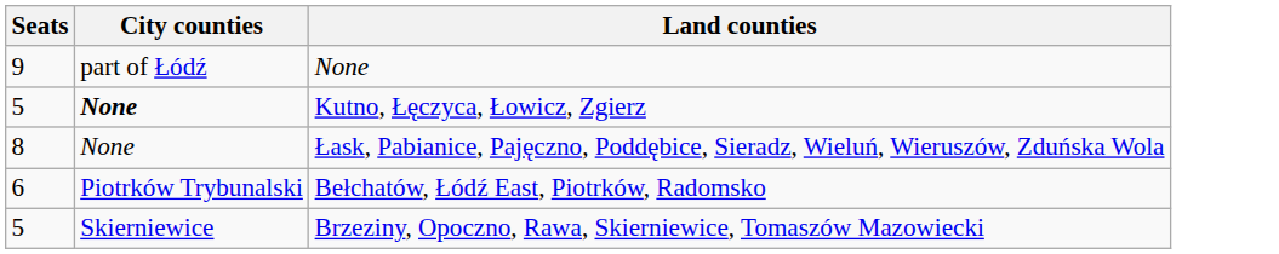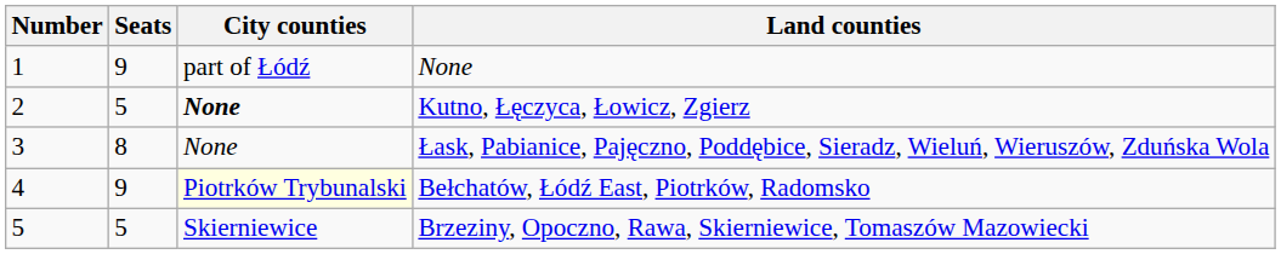+ column: Number | 1 | 2 | 3 | 4 | 5
Bełchatów, Łódź East, Piotrków, Radomsko | Seats: 6 -> 9
Bełchatów, Łódź East, Piotrków, Radomsko | City counties: no background -> lightyellow background
